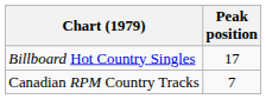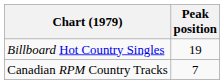Billboard Hot Country Singles | Peak position: 17 -> 19
